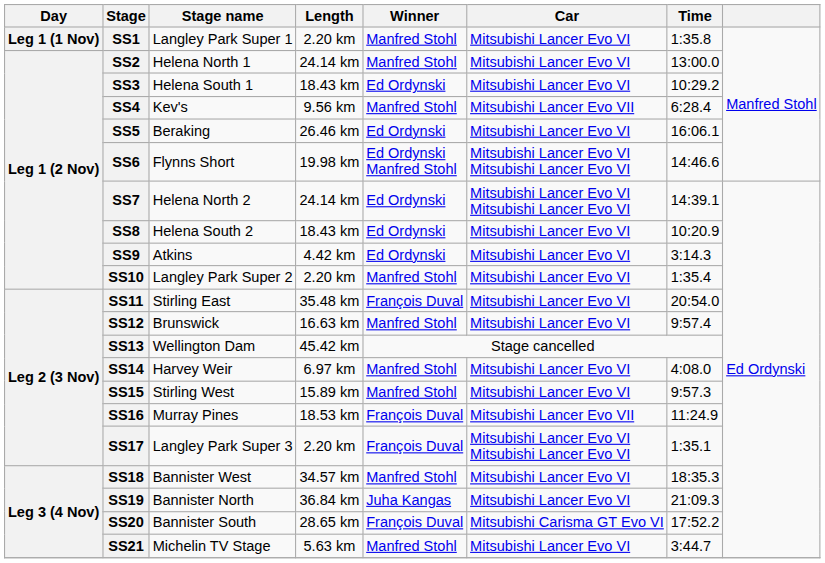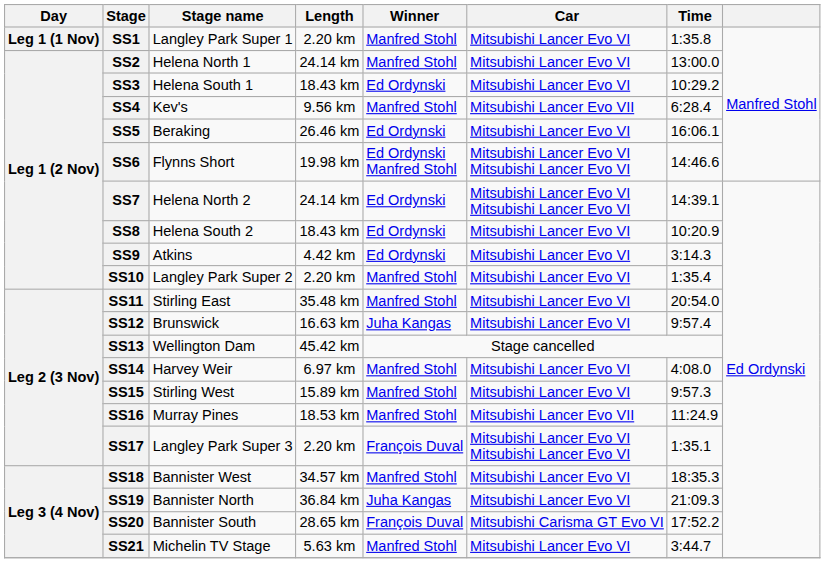SS11 | Winner: François Duval -> Manfred Stohl
SS12 | Winner: Manfred Stohl -> Juha Kangas
SS16 | Winner: François Duval -> Manfred Stohl
